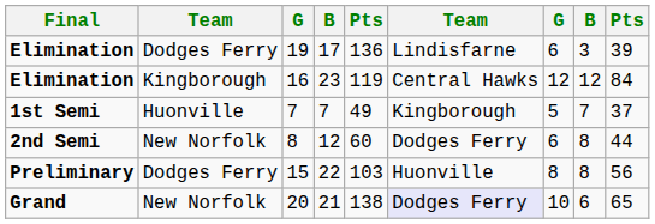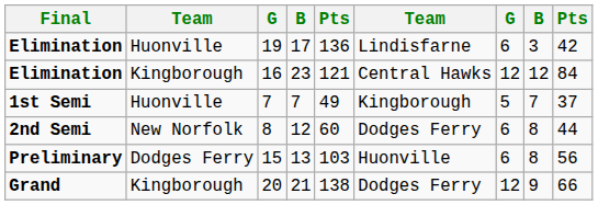19 | column 2: Dodges Ferry -> Huonville
19 | column 9: 39 -> 42
16 | column 5: 119 -> 121
15 | column 4: 22 -> 13
15 | column 7: 8 -> 6
20 | column 2: New Norfolk -> Kingborough
20 | column 6: lavender background -> no background
20 | column 7: 10 -> 12
20 | column 8: 6 -> 9
20 | column 9: 65 -> 66
